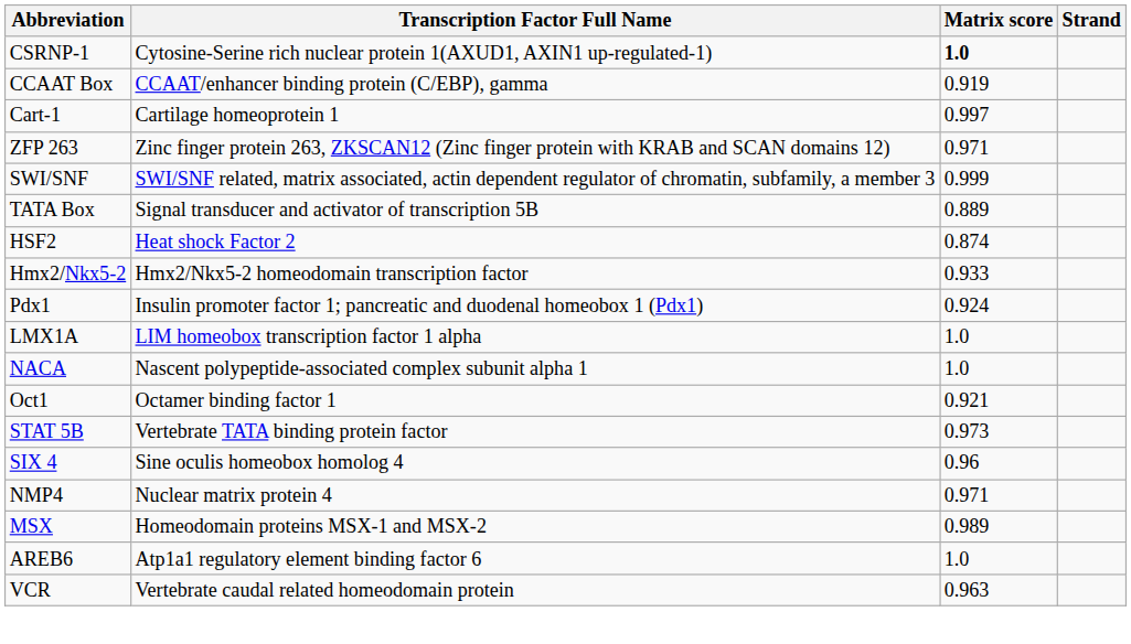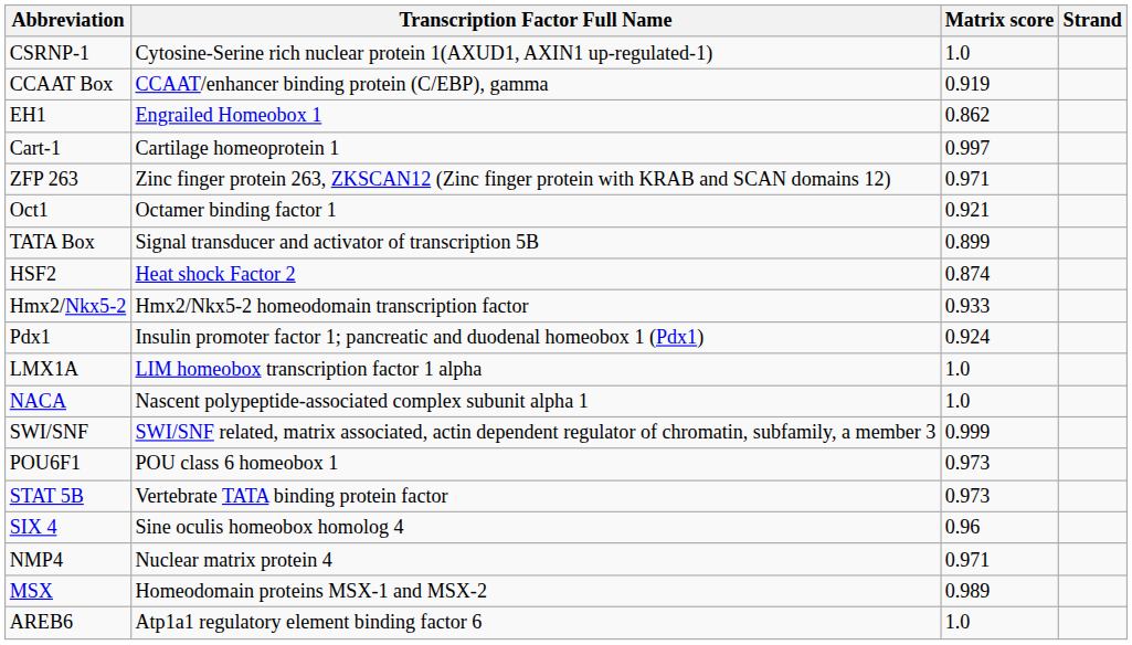CSRNP-1 | Matrix score: bold -> normal
+ row: EH1 | Engrailed Homeobox 1 | 0.862
rows swapped: SWI/SNF <-> Oct1
TATA Box | Matrix score: 0.889 -> 0.899
+ row: POU6F1 | POU class 6 homeobox 1 | 0.973
- row: VCR | Vertebrate caudal related homeodomain protein | 0.963
